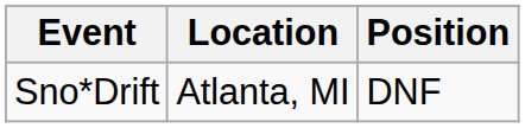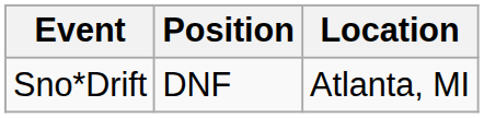columns swapped: Location <-> Position
